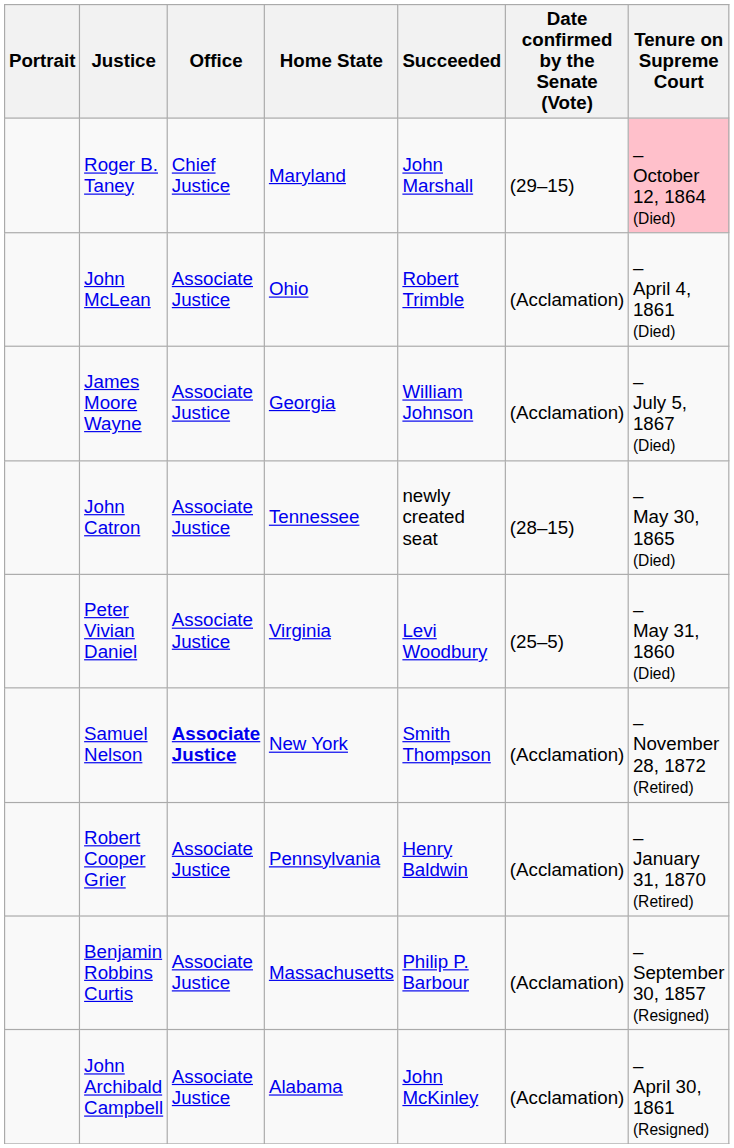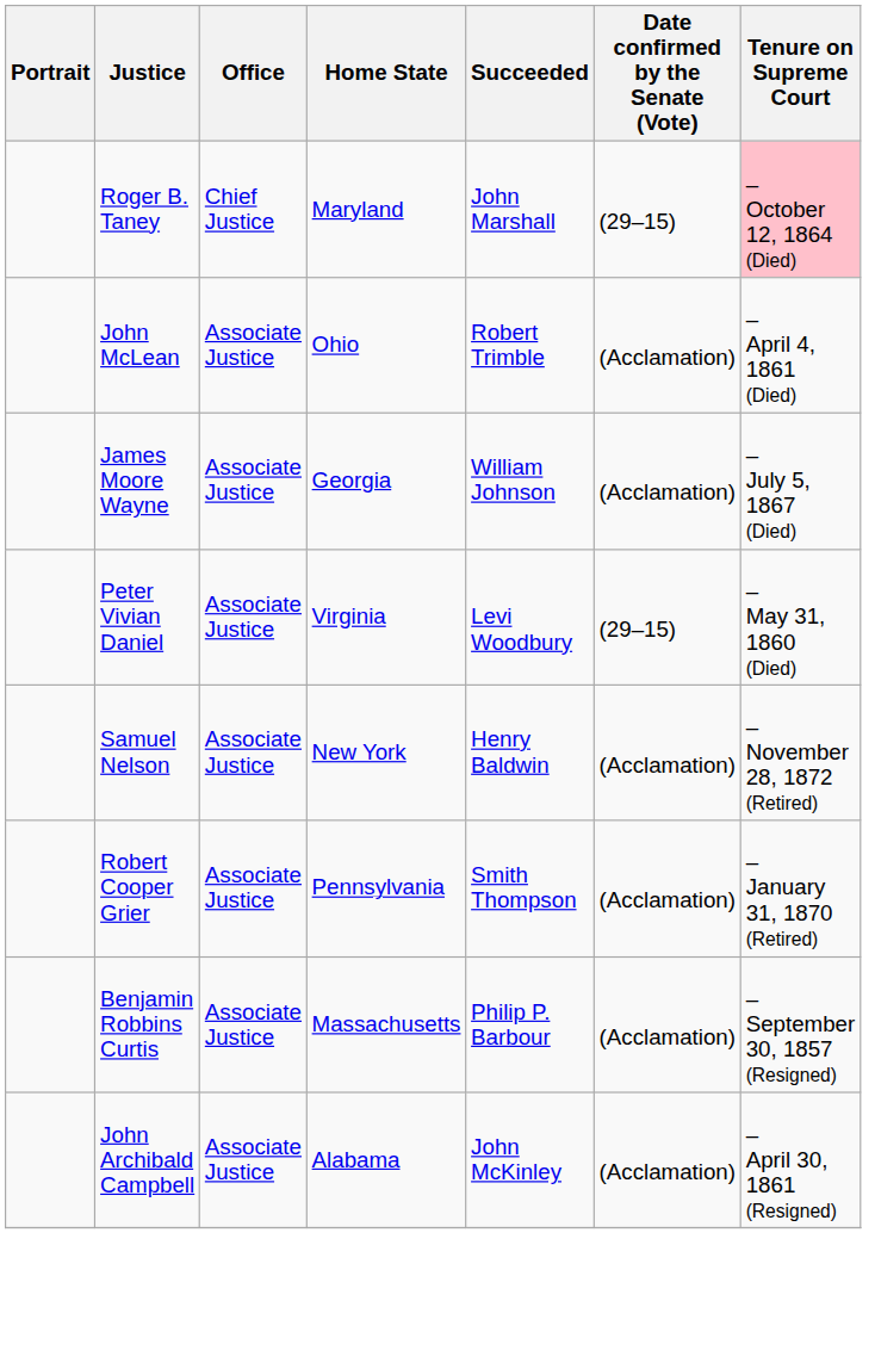- row: John Catron | Associate Justice | Tennessee | newly created seat | (28–15) | – May 30, 1865 (Died)
Peter Vivian Daniel | Date confirmed by the Senate (Vote): (25–5) -> (29–15)
Samuel Nelson | Office: bold -> normal
Samuel Nelson | Succeeded: Smith Thompson -> Henry Baldwin
Robert Cooper Grier | Succeeded: Henry Baldwin -> Smith Thompson
